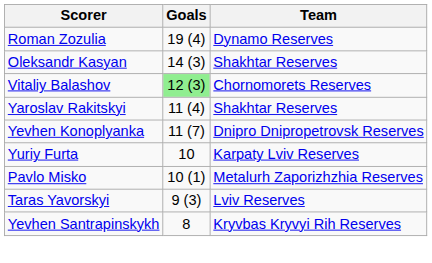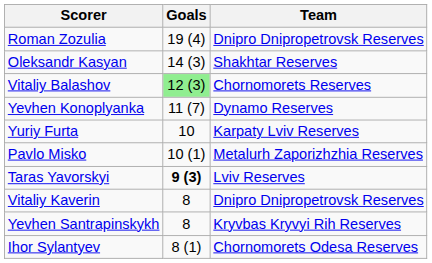Roman Zozulia | Team: Dynamo Reserves -> Dnipro Dnipropetrovsk Reserves
- row: Yaroslav Rakitskyi | 11 (4) | Shakhtar Reserves
Yevhen Konoplyanka | Team: Dnipro Dnipropetrovsk Reserves -> Dynamo Reserves
Taras Yavorskyi | Goals: normal -> bold
+ row: Vitaliy Kaverin | 8 | Dnipro Dnipropetrovsk Reserves
+ row: Ihor Sylantyev | 8 (1) | Chornomorets Odesa Reserves
